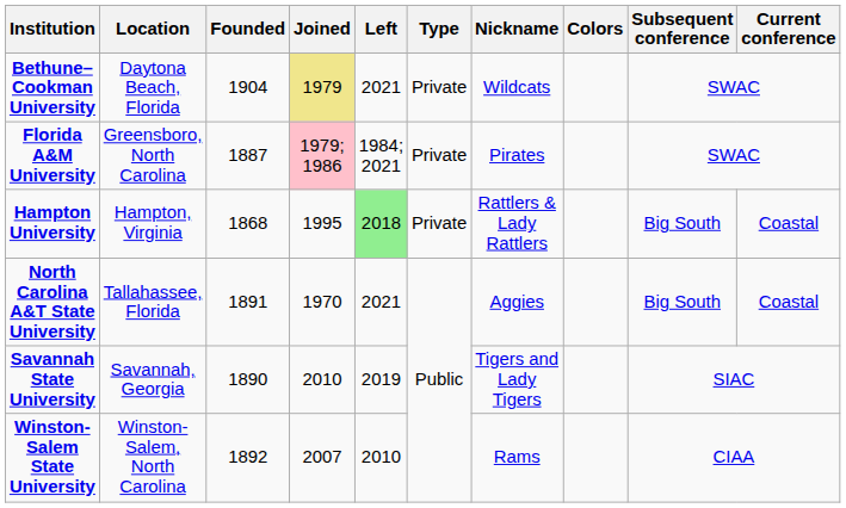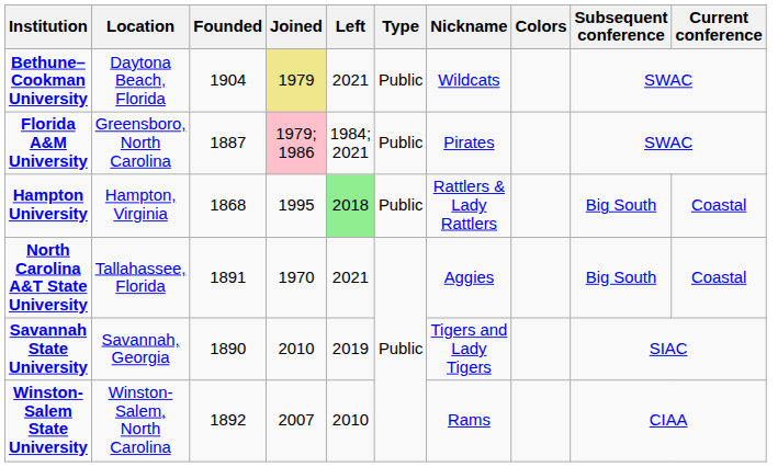Bethune–Cookman University | Type: Private -> Public
Florida A&M University | Type: Private -> Public
Hampton University | Type: Private -> Public
